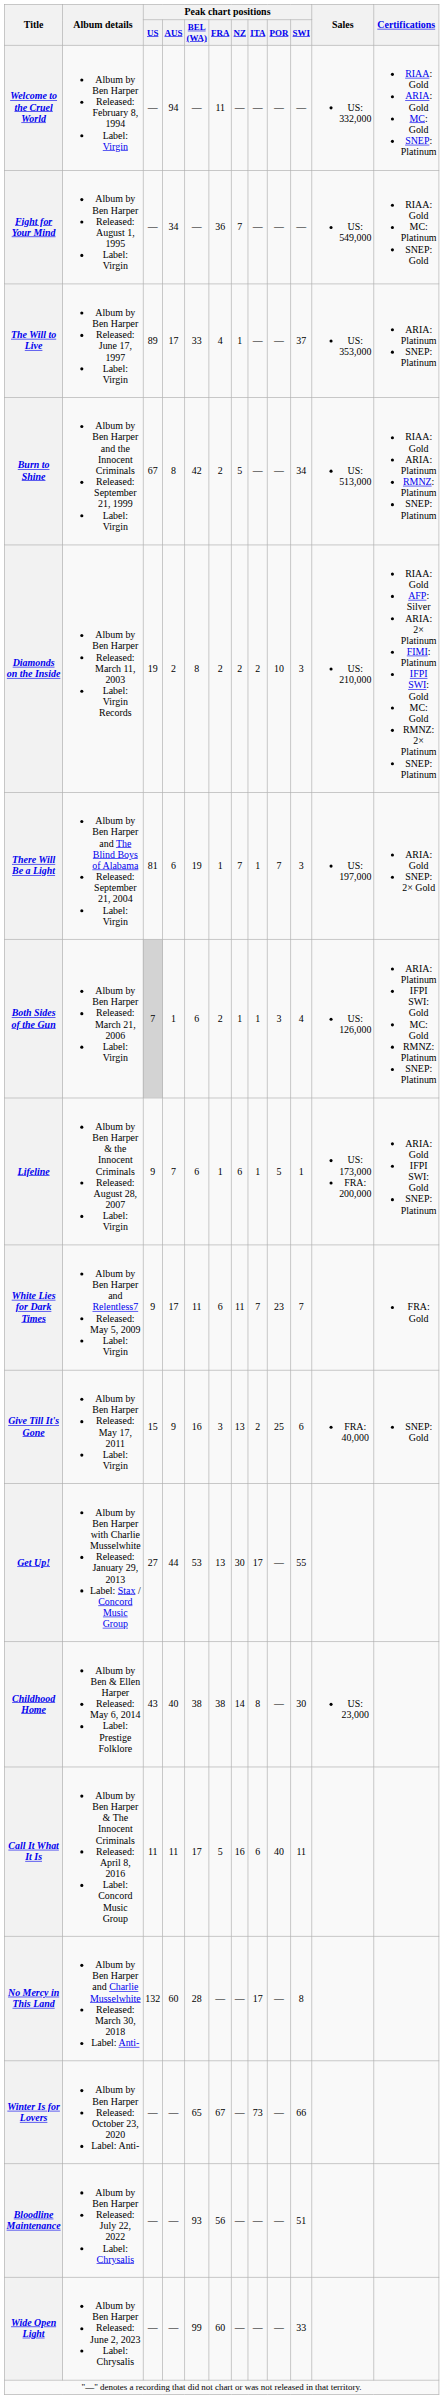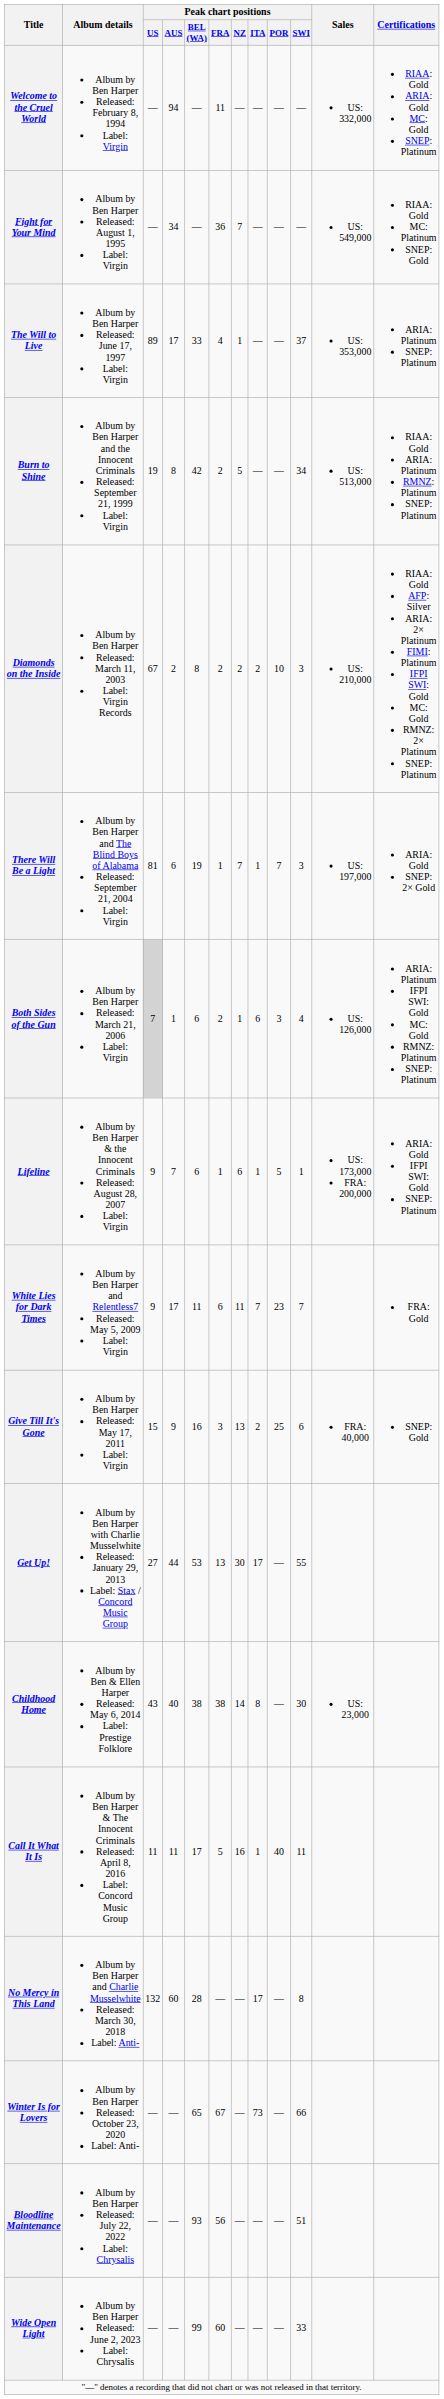Burn to Shine | Peak chart positions / US: 67 -> 19
Diamonds on the Inside | Peak chart positions / US: 19 -> 67
Both Sides of the Gun | Peak chart positions / ITA: 1 -> 6
Call It What It Is | Peak chart positions / ITA: 6 -> 1
